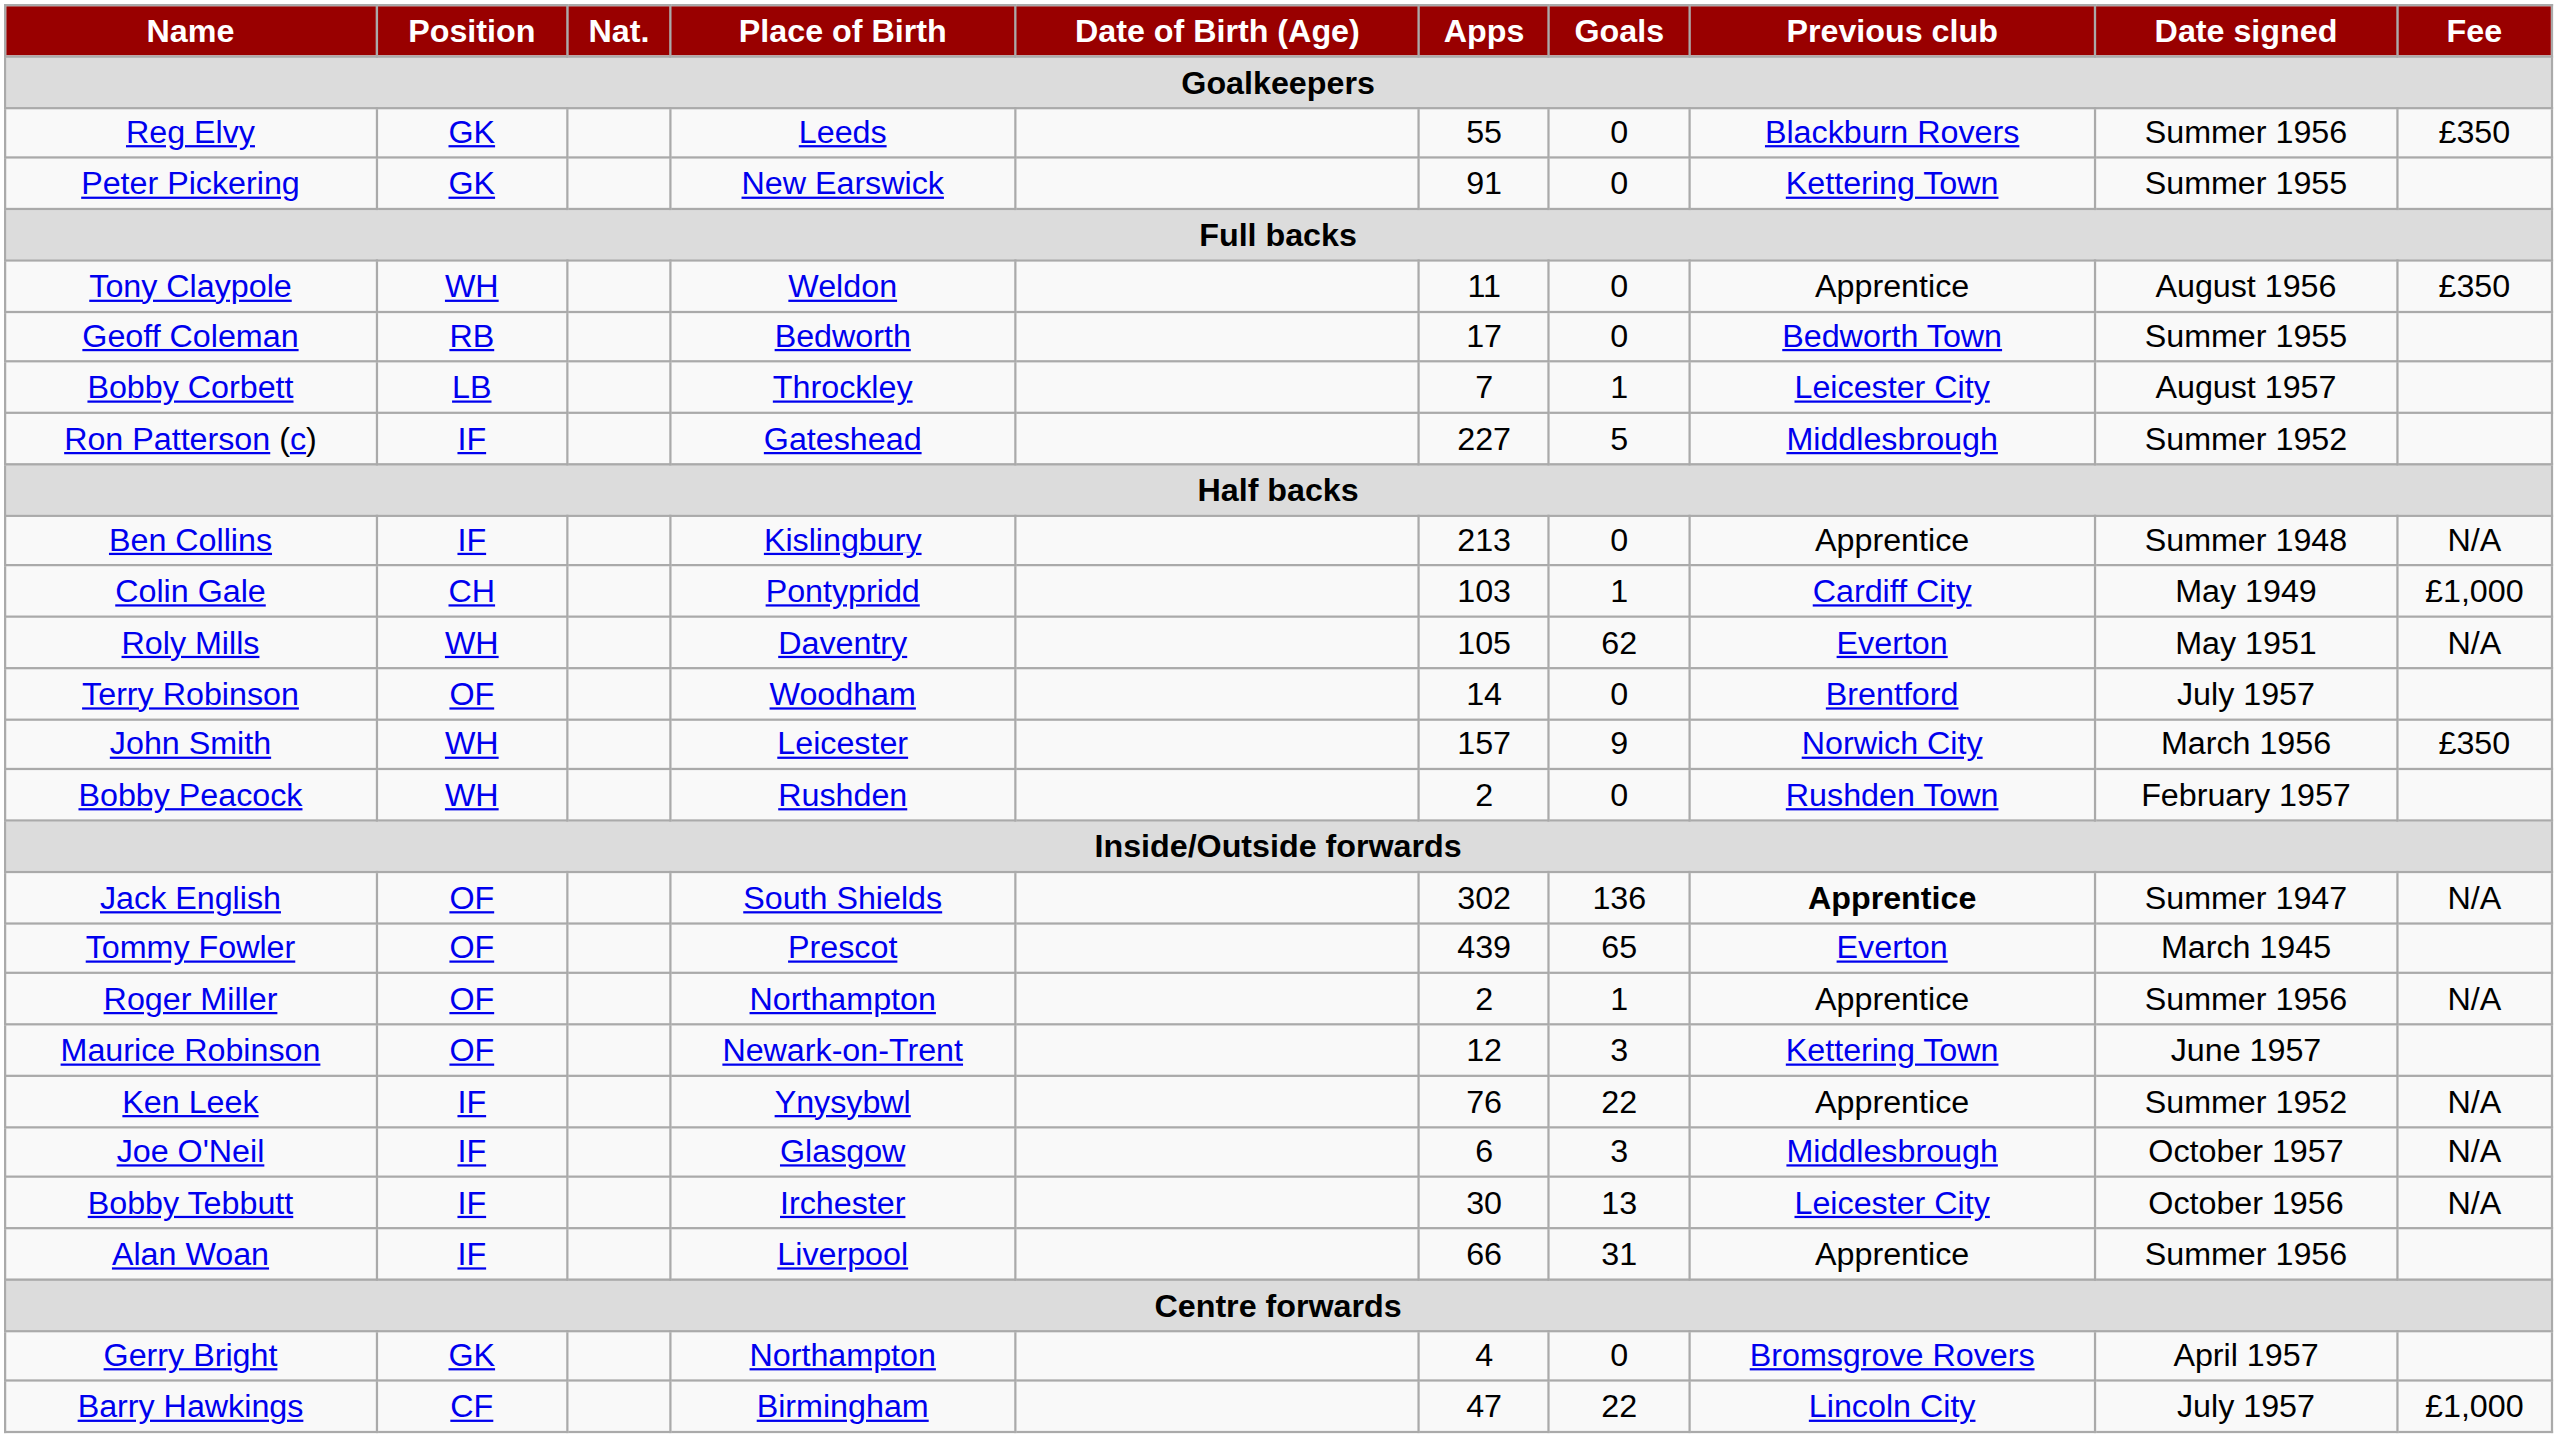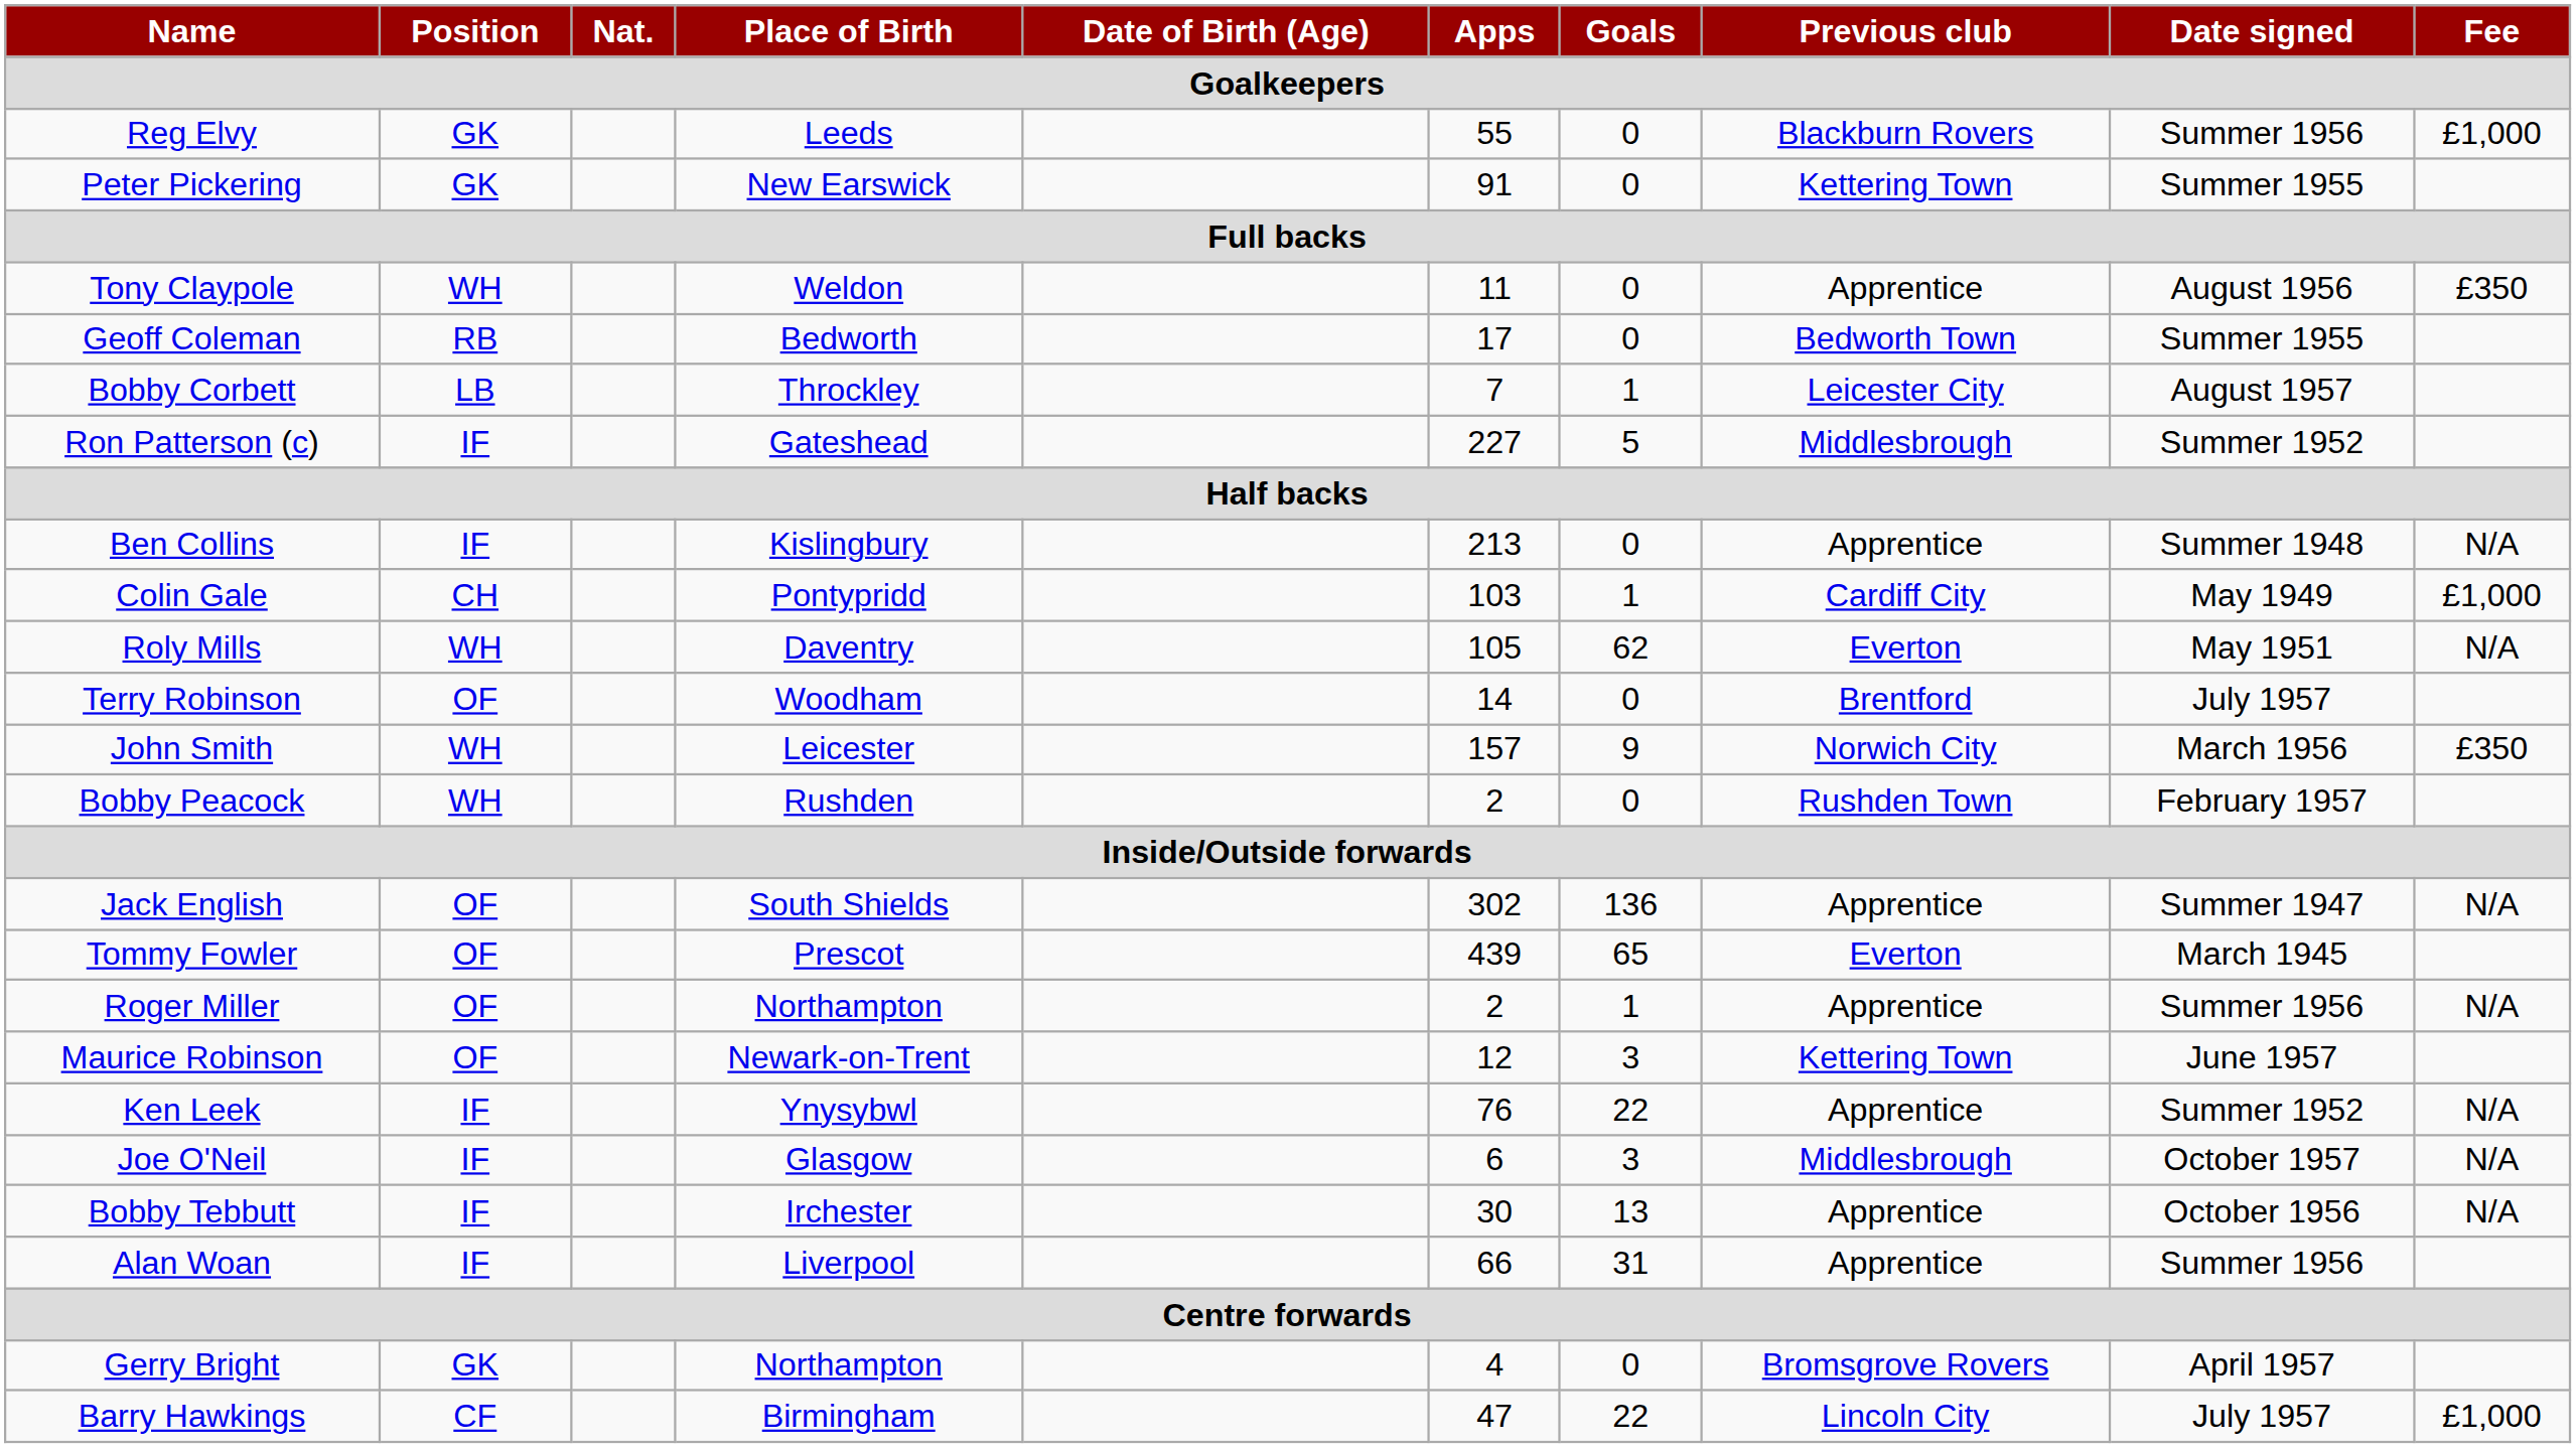Reg Elvy | Fee: £350 -> £1,000
Jack English | Previous club: bold -> normal
Bobby Tebbutt | Previous club: Leicester City -> Apprentice
